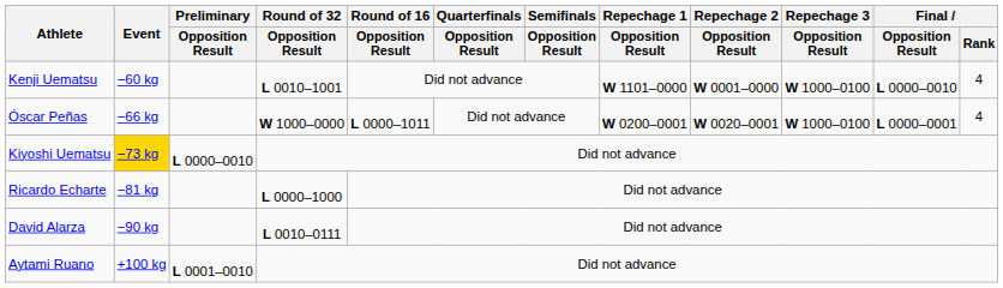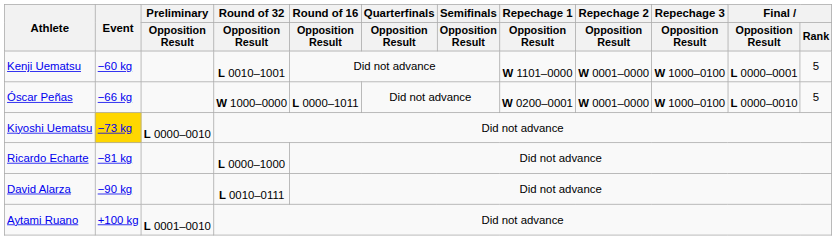Kenji Uematsu | Final / Opposition Result: L 0000–0010 -> L 0000–0001
Kenji Uematsu | Final / Rank: 4 -> 5
Óscar Peñas | Repechage 2 / Opposition Result: W 0020–0001 -> W 0001–0000
Óscar Peñas | Final / Opposition Result: L 0000–0001 -> L 0000–0010
Óscar Peñas | Final / Rank: 4 -> 5
